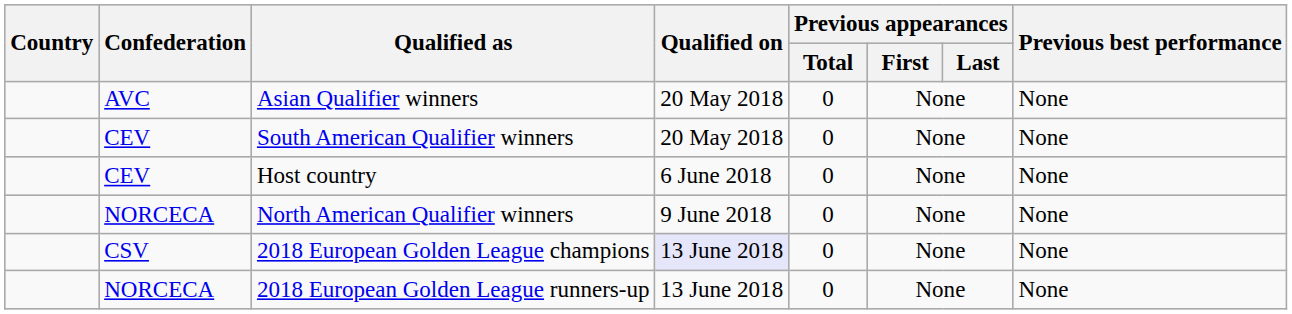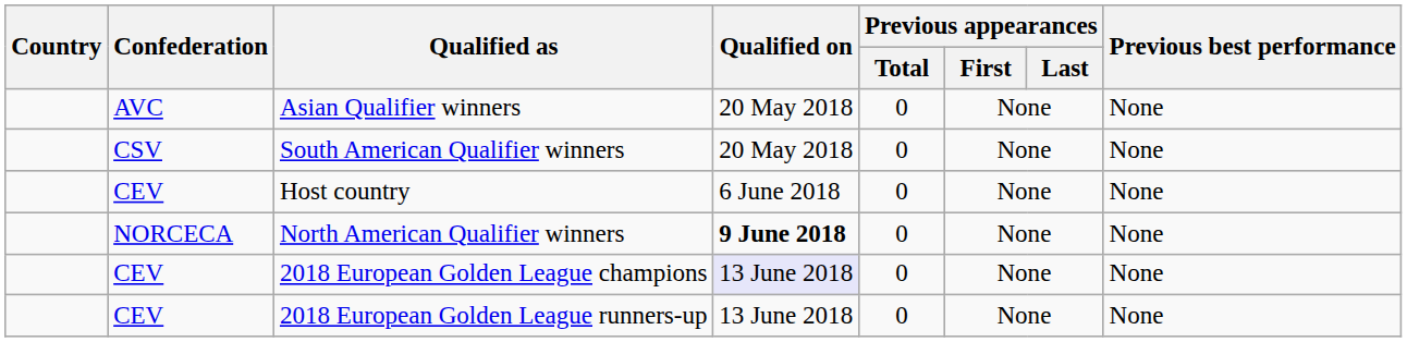South American Qualifier winners | Confederation: CEV -> CSV
North American Qualifier winners | Qualified on: normal -> bold
2018 European Golden League champions | Confederation: CSV -> CEV
2018 European Golden League runners-up | Confederation: NORCECA -> CEV
